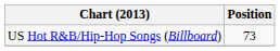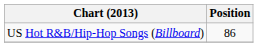US Hot R&B/Hip-Hop Songs (Billboard) | Position: 73 -> 86
